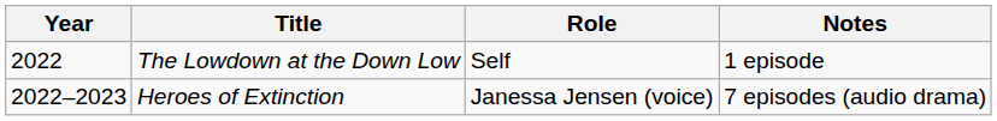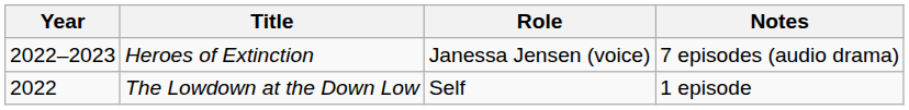rows swapped: Heroes of Extinction <-> The Lowdown at the Down Low
